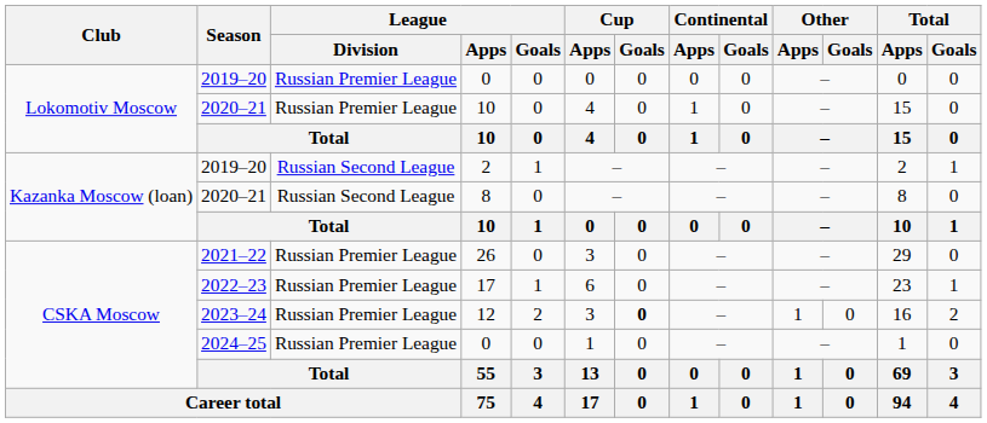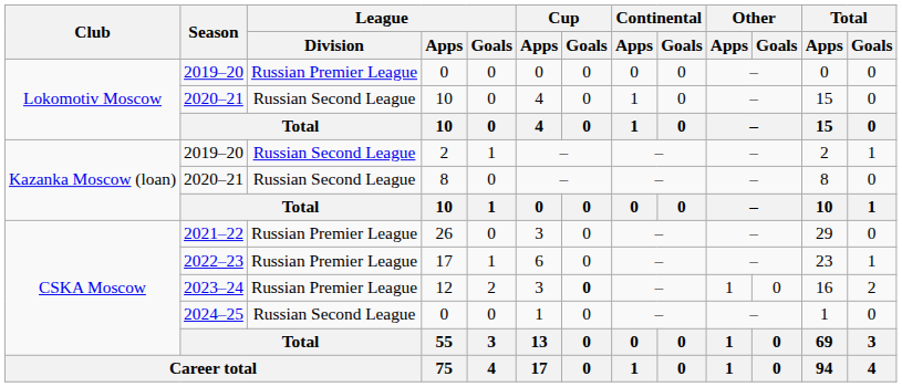2020–21 / 10 | League / Division: Russian Premier League -> Russian Second League
2024–25 / 0 | League / Division: Russian Premier League -> Russian Second League
